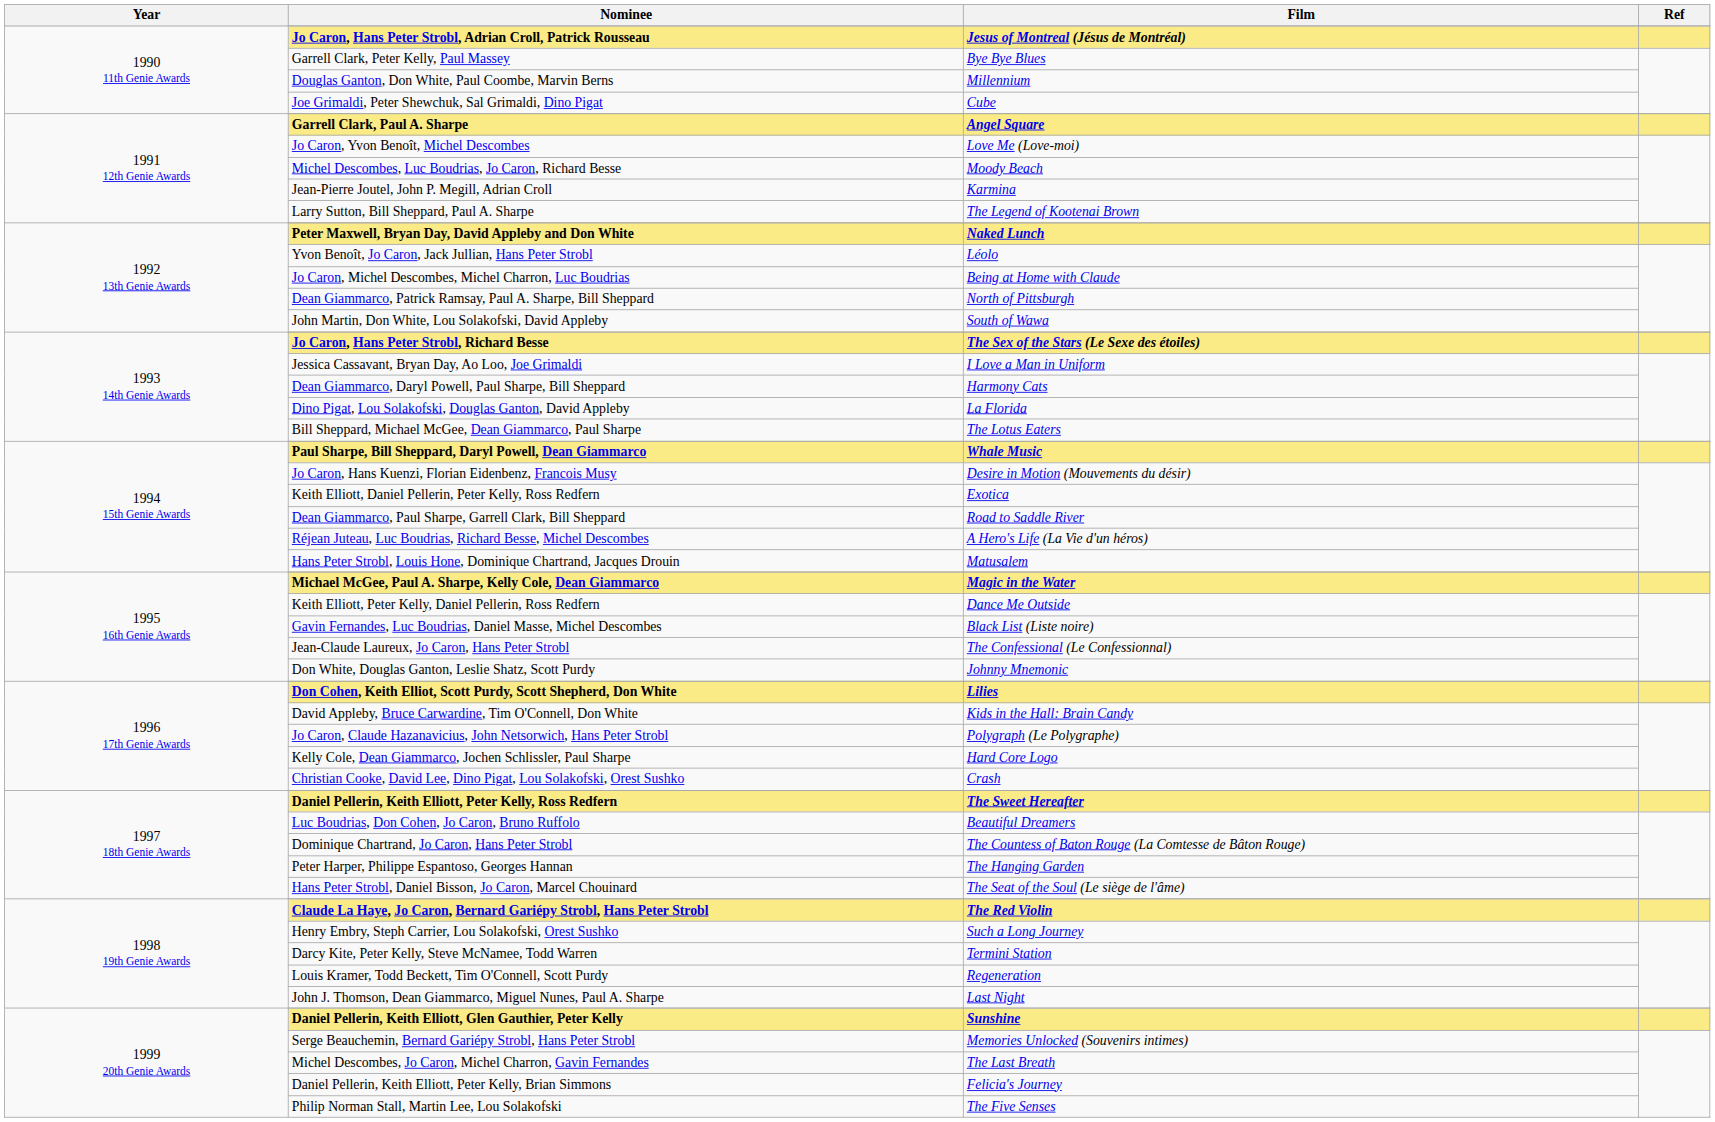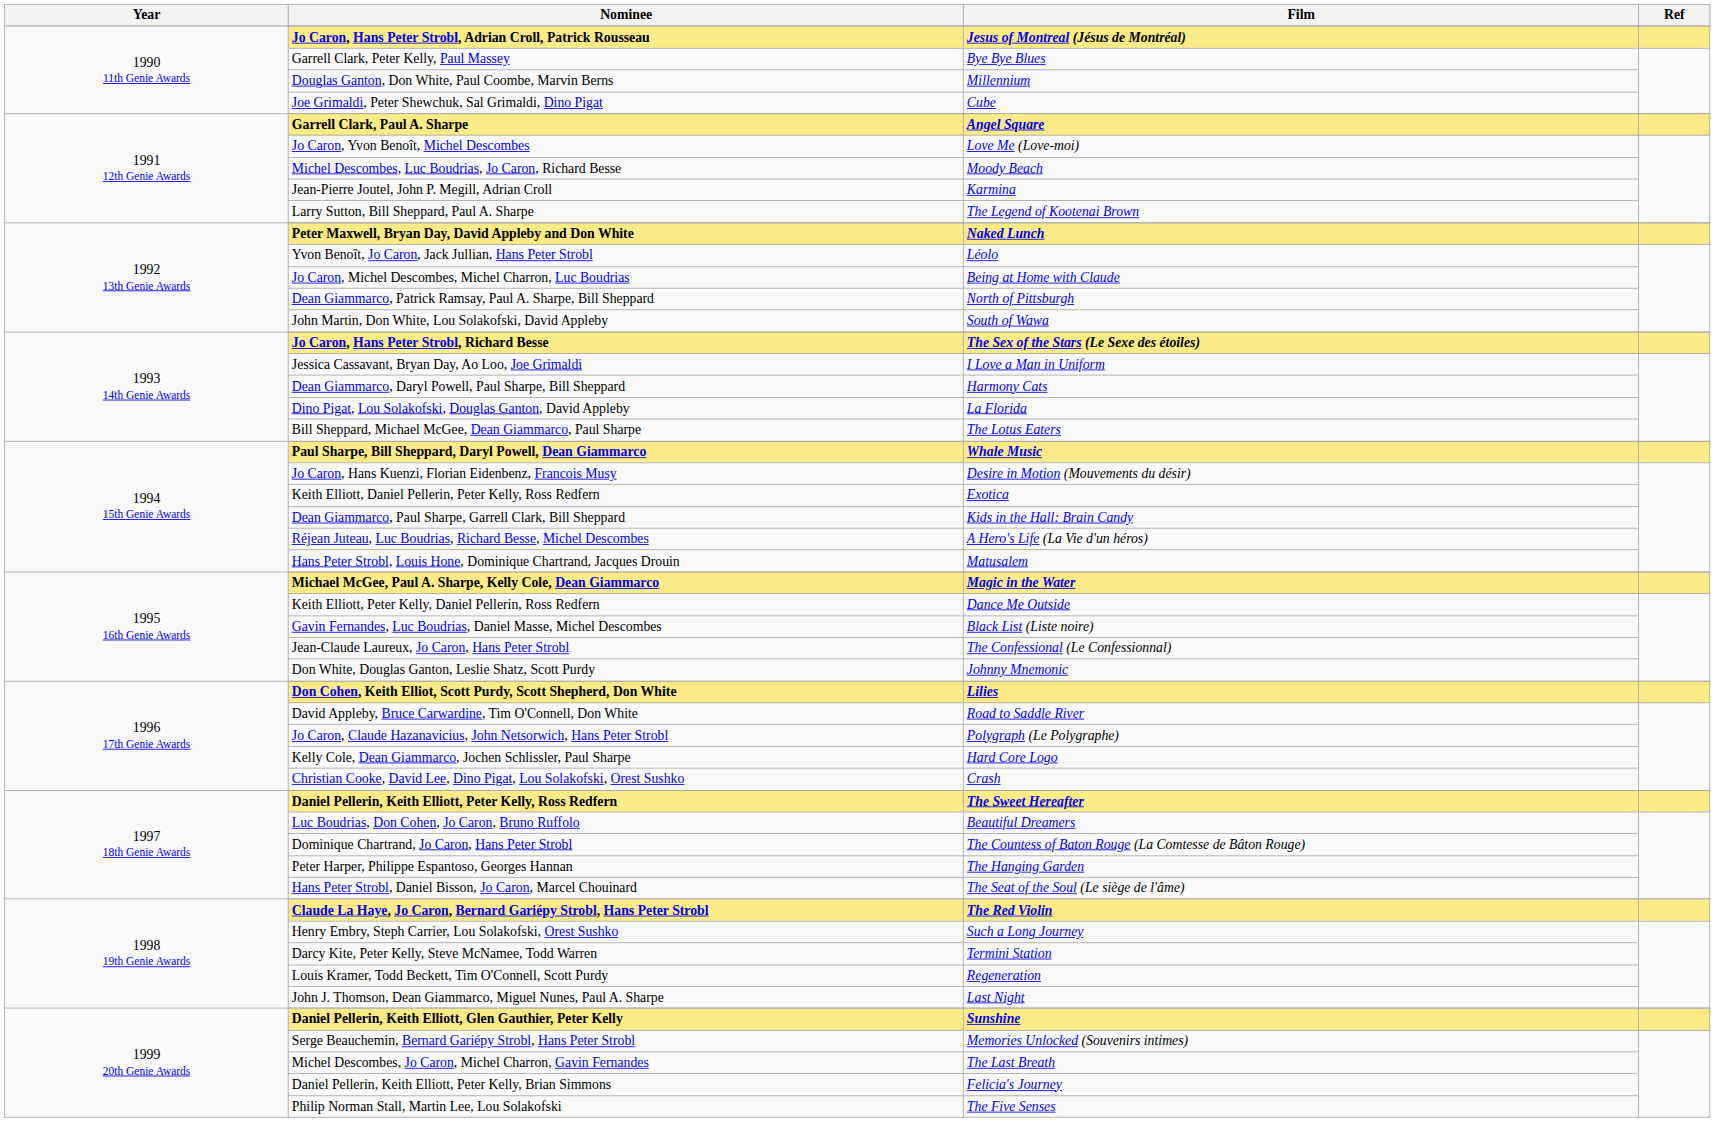Dean Giammarco, Paul Sharpe, Garrell Clark, Bill Sheppard | Film: Road to Saddle River -> Kids in the Hall: Brain Candy
David Appleby, Bruce Carwardine, Tim O'Connell, Don White | Film: Kids in the Hall: Brain Candy -> Road to Saddle River
